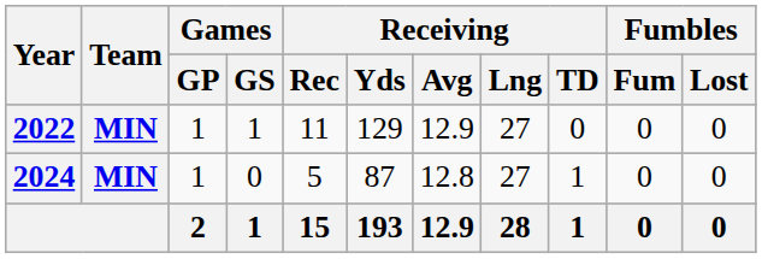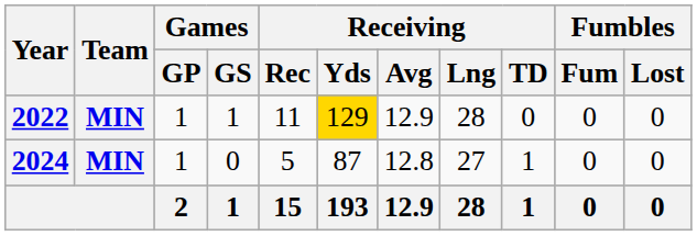2022 | Receiving / Yds: no background -> gold background
2022 | Receiving / Lng: 27 -> 28
